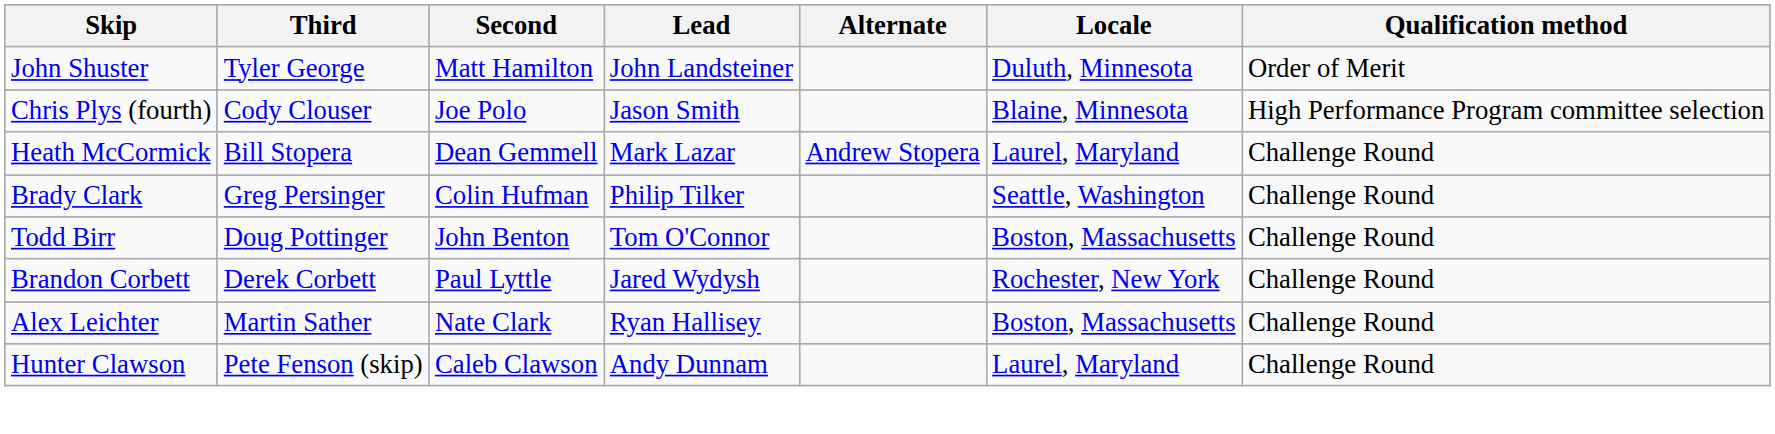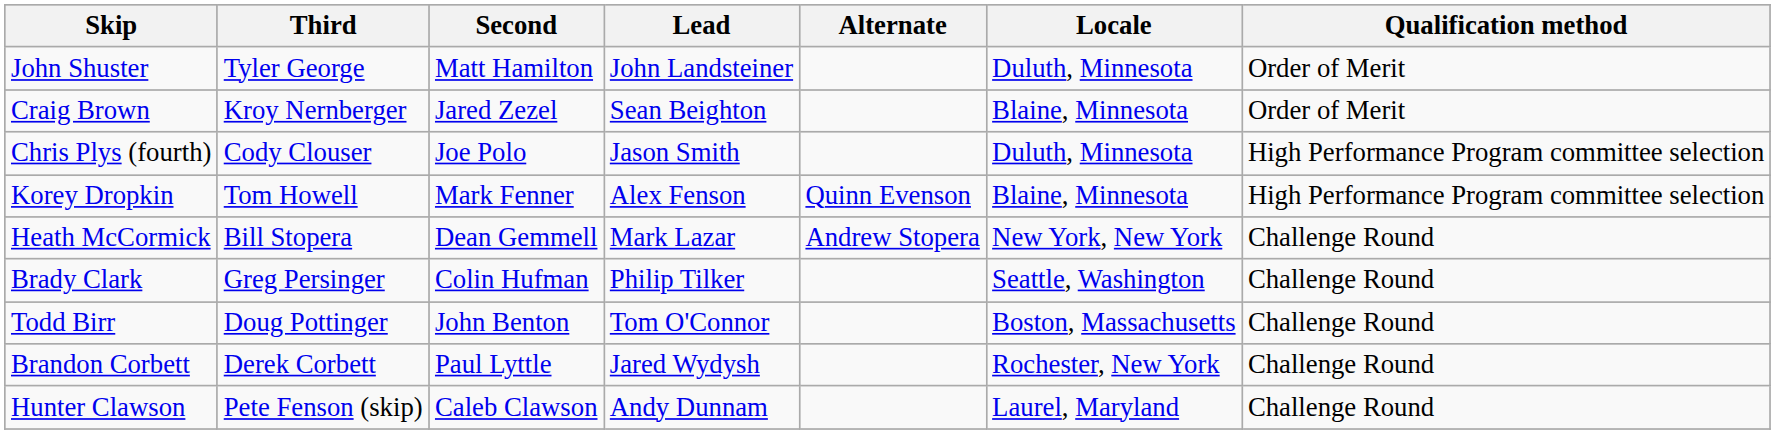+ row: Craig Brown | Kroy Nernberger | Jared Zezel | Sean Beighton | Blaine, Minnesota | Order of Merit
Chris Plys (fourth) | Locale: Blaine, Minnesota -> Duluth, Minnesota
+ row: Korey Dropkin | Tom Howell | Mark Fenner | Alex Fenson | Quinn Evenson | Blaine, Minnesota | High Performance Program committee selection
Heath McCormick | Locale: Laurel, Maryland -> New York, New York
- row: Alex Leichter | Martin Sather | Nate Clark | Ryan Hallisey | Boston, Massachusetts | Challenge Round
